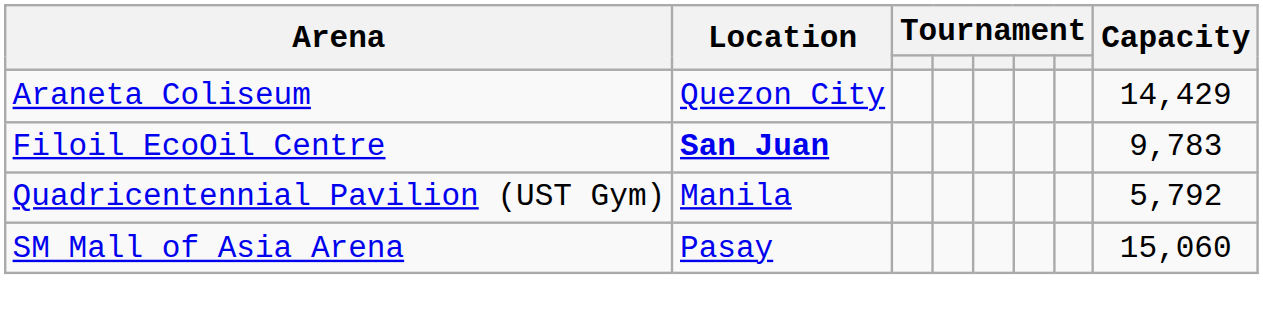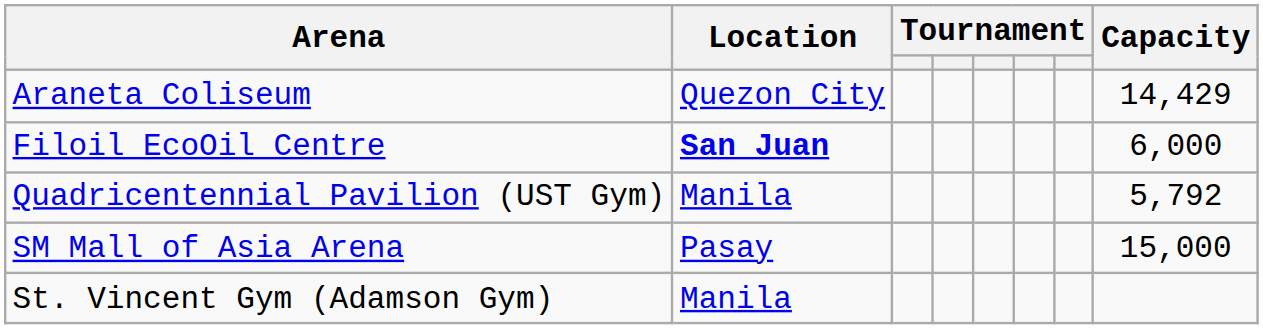Filoil EcoOil Centre | Capacity: 9,783 -> 6,000
SM Mall of Asia Arena | Capacity: 15,060 -> 15,000
+ row: St. Vincent Gym (Adamson Gym) | Manila
